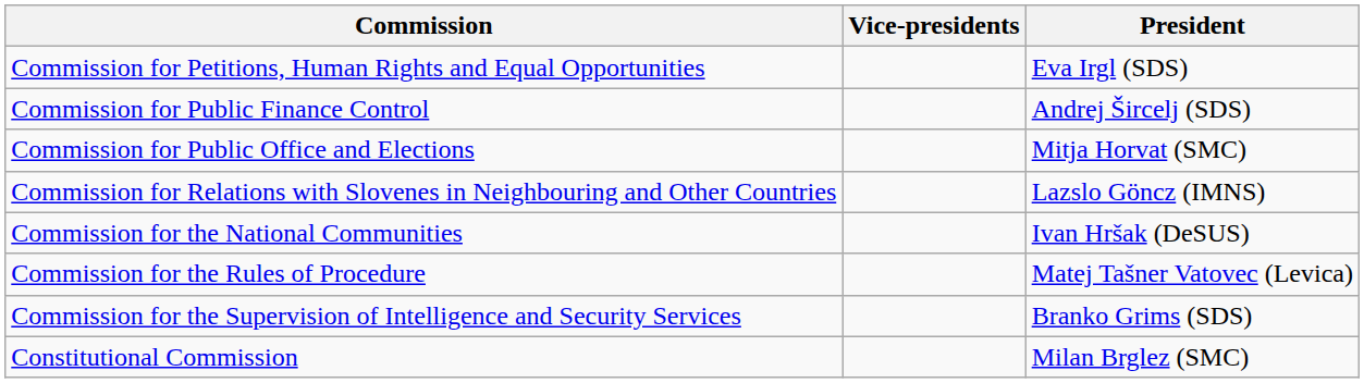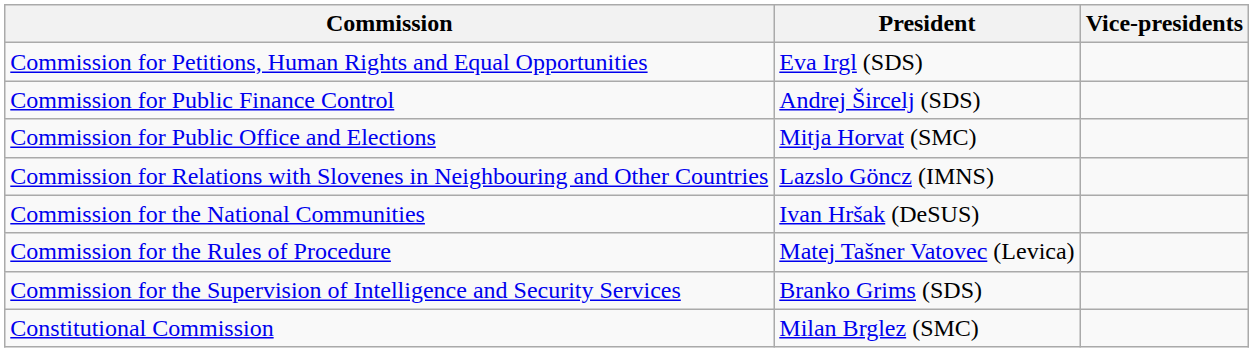columns swapped: President <-> Vice-presidents
